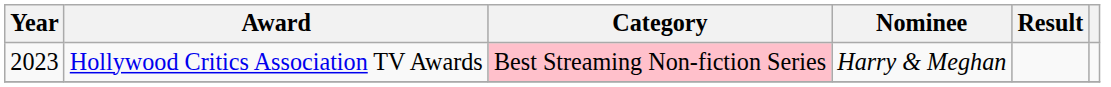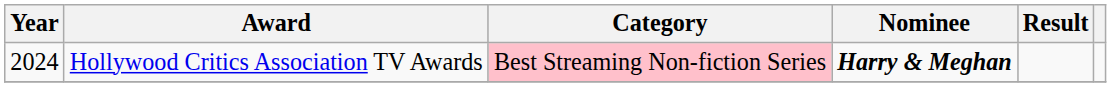Hollywood Critics Association TV Awards | Year: 2023 -> 2024
Hollywood Critics Association TV Awards | Nominee: normal -> bold
